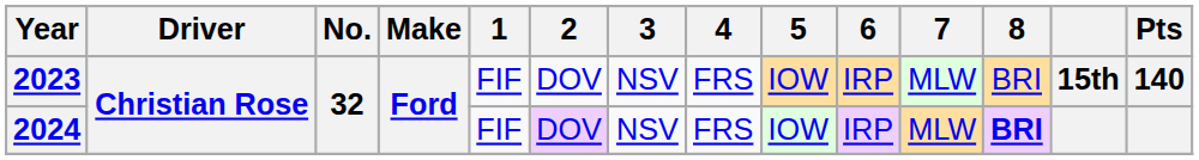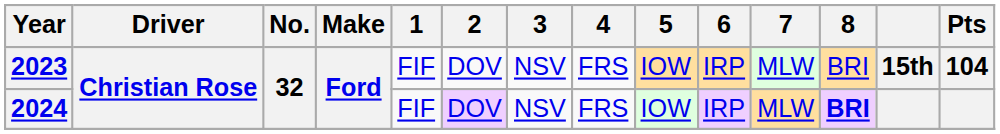2023 | Pts: 140 -> 104
